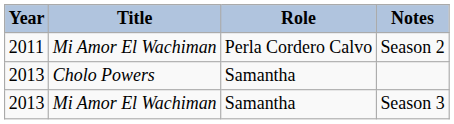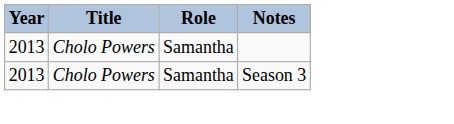- row: 2011 | Mi Amor El Wachiman | Perla Cordero Calvo | Season 2
Season 3 | Title: Mi Amor El Wachiman -> Cholo Powers
